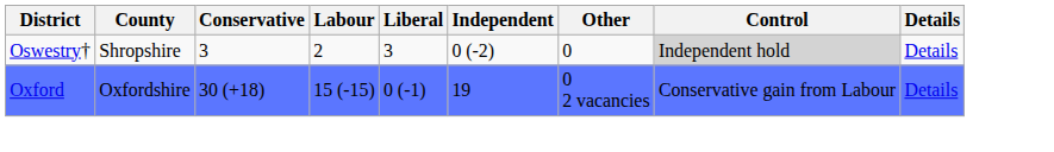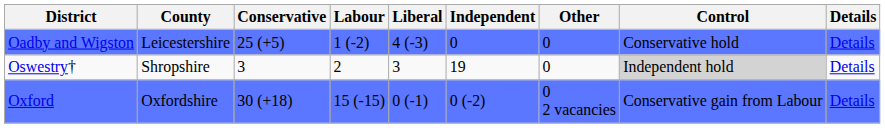+ row: Oadby and Wigston | Leicestershire | 25 (+5) | 1 (-2) | 4 (-3) | 0 | 0 | Conservative hold | Details
Oswestry† | Independent: 0 (-2) -> 19
Oxford | Independent: 19 -> 0 (-2)
